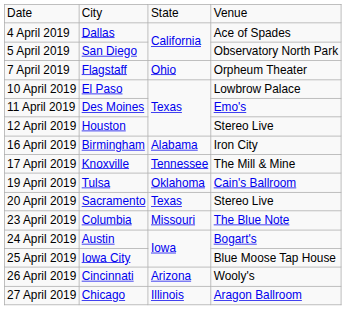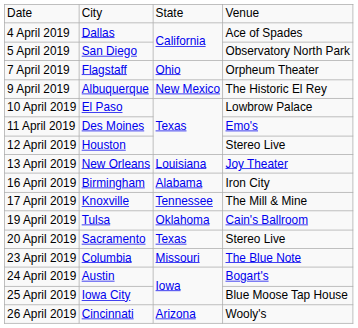+ row: 9 April 2019 | Albuquerque | New Mexico | The Historic El Rey
+ row: 13 April 2019 | New Orleans | Louisiana | Joy Theater
- row: 27 April 2019 | Chicago | Illinois | Aragon Ballroom
